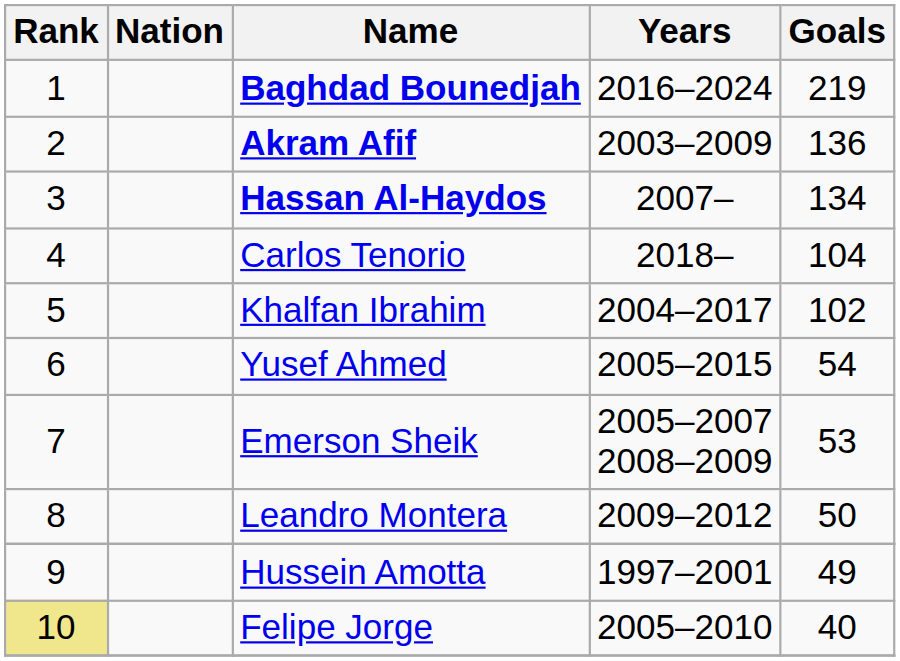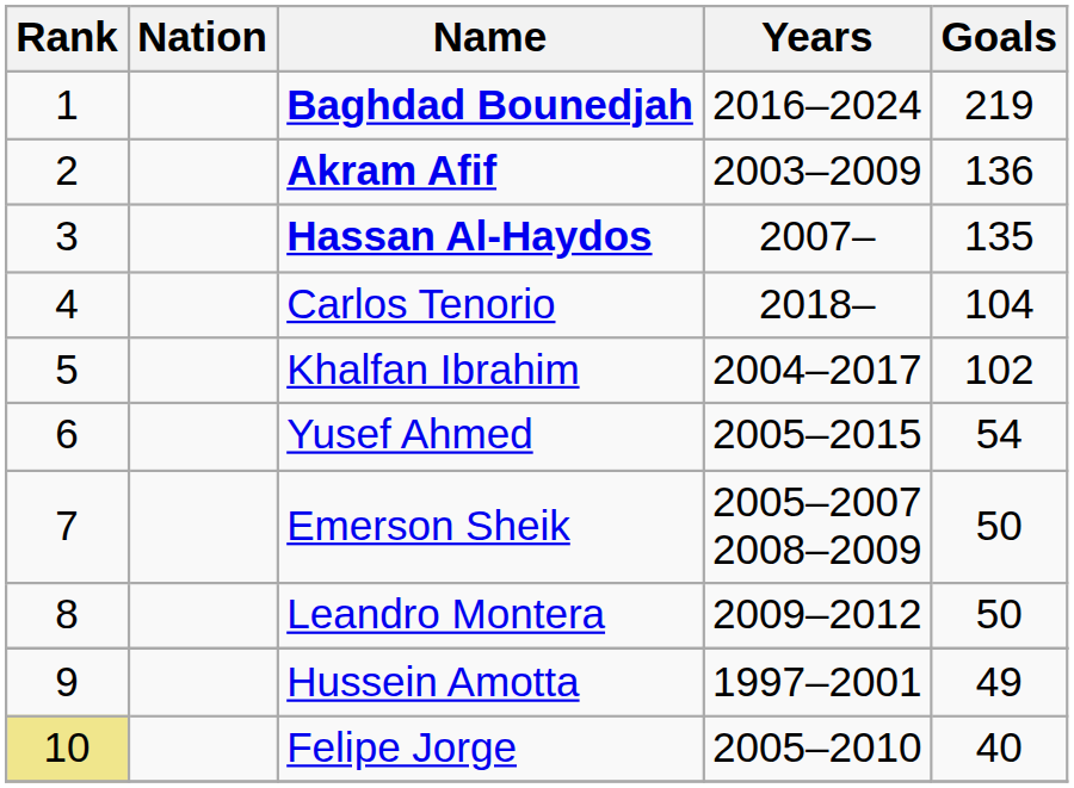Hassan Al-Haydos | Goals: 134 -> 135
Emerson Sheik | Goals: 53 -> 50
